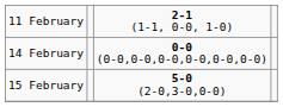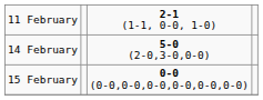14 February | column 3: 0-0 (0-0,0-0,0-0,0-0,0-0,0-0) -> 5-0 (2-0,3-0,0-0)
15 February | column 3: 5-0 (2-0,3-0,0-0) -> 0-0 (0-0,0-0,0-0,0-0,0-0,0-0)
